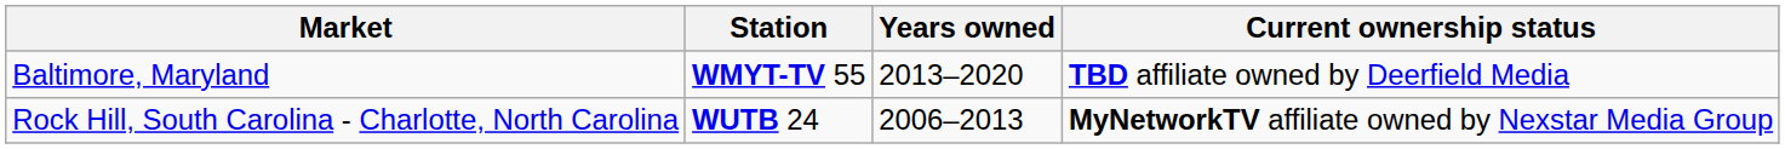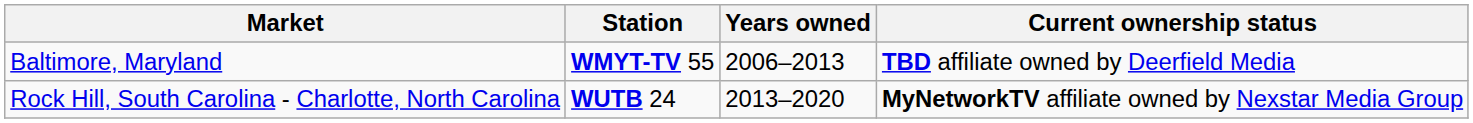Baltimore, Maryland | Years owned: 2013–2020 -> 2006–2013
Rock Hill, South Carolina - Charlotte, North Carolina | Years owned: 2006–2013 -> 2013–2020
